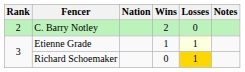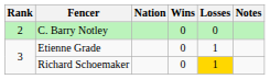C. Barry Notley | Wins: 2 -> 0
Etienne Grade | Wins: 1 -> 0
Etienne Grade | Losses: lightyellow background -> no background
